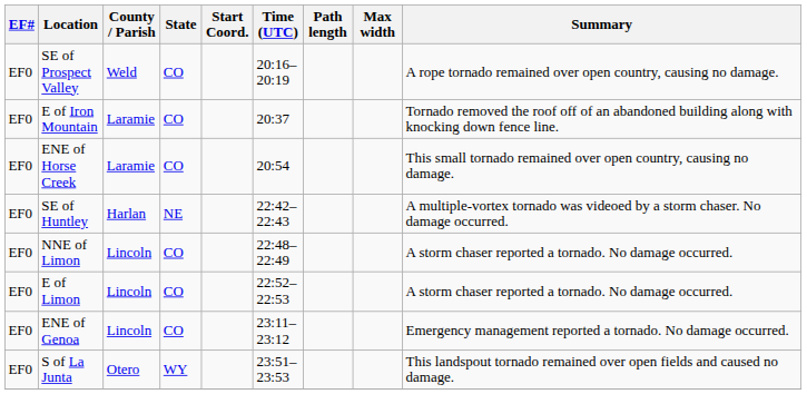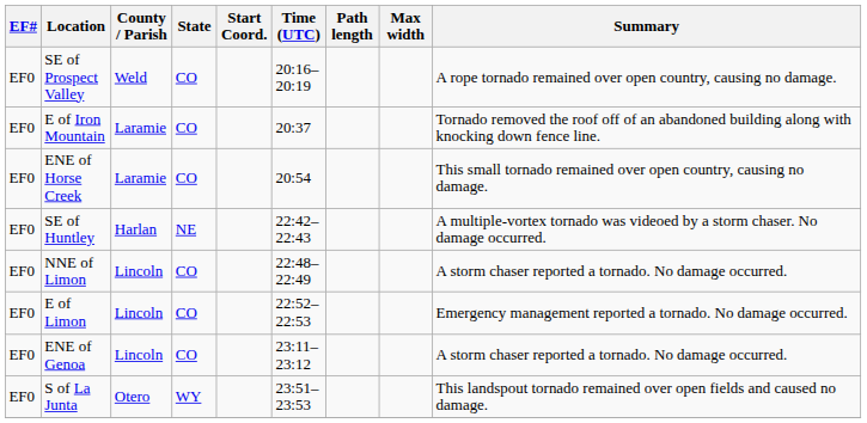E of Limon | Summary: A storm chaser reported a tornado. No damage occurred. -> Emergency management reported a tornado. No damage occurred.
ENE of Genoa | Summary: Emergency management reported a tornado. No damage occurred. -> A storm chaser reported a tornado. No damage occurred.
